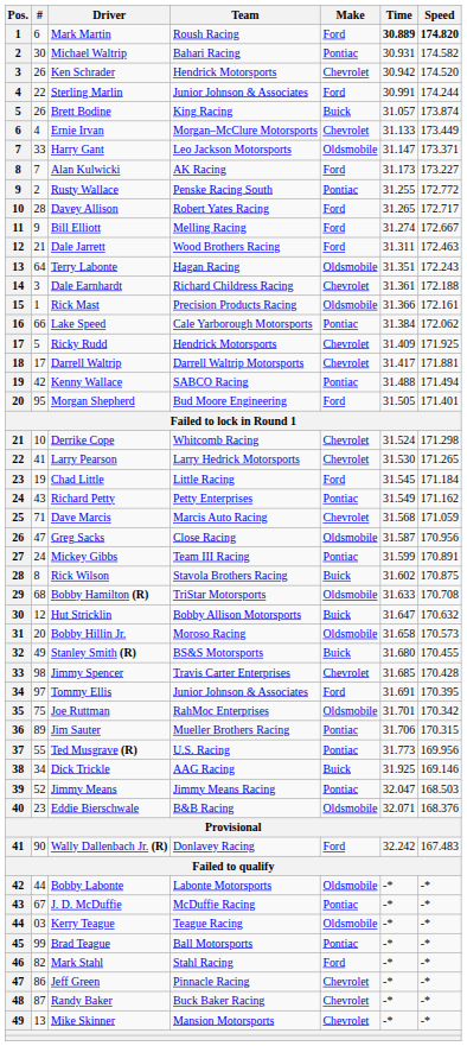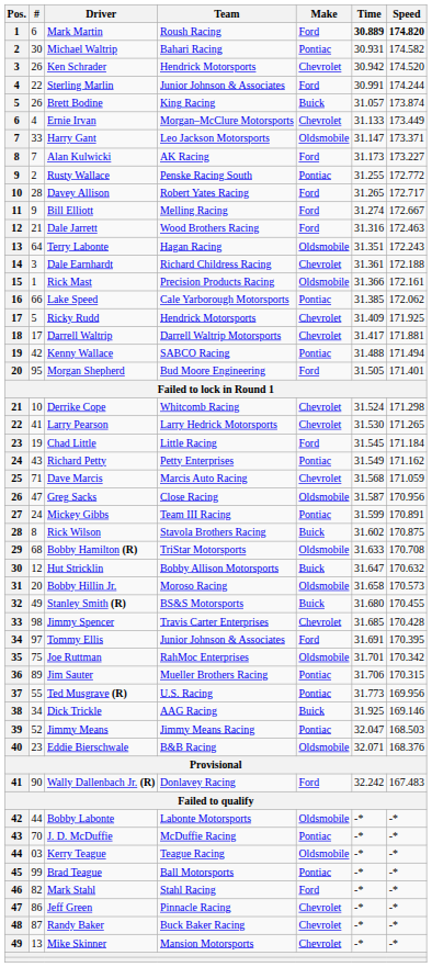Dale Jarrett | Time: 31.311 -> 31.316
Lake Speed | Time: 31.384 -> 31.385
J. D. McDuffie | #: 67 -> 70
